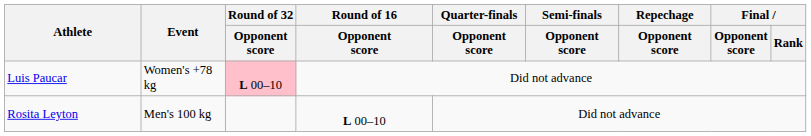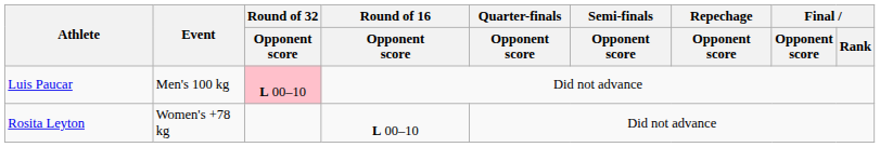Luis Paucar | Event: Women's +78 kg -> Men's 100 kg
Rosita Leyton | Event: Men's 100 kg -> Women's +78 kg
